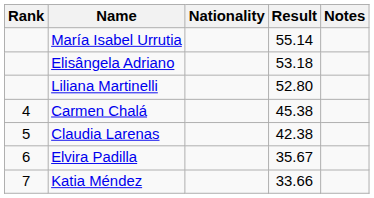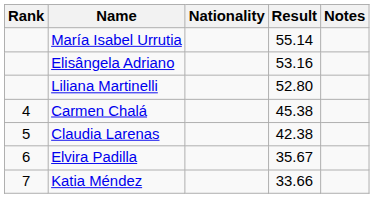Elisângela Adriano | Result: 53.18 -> 53.16
